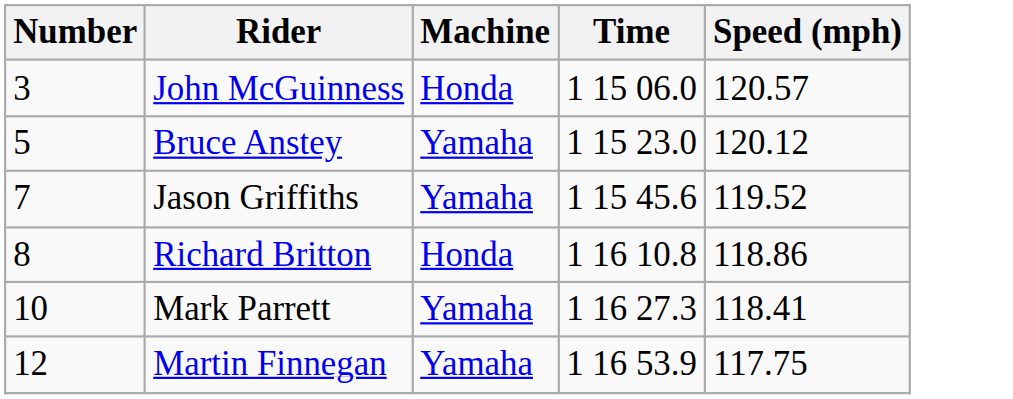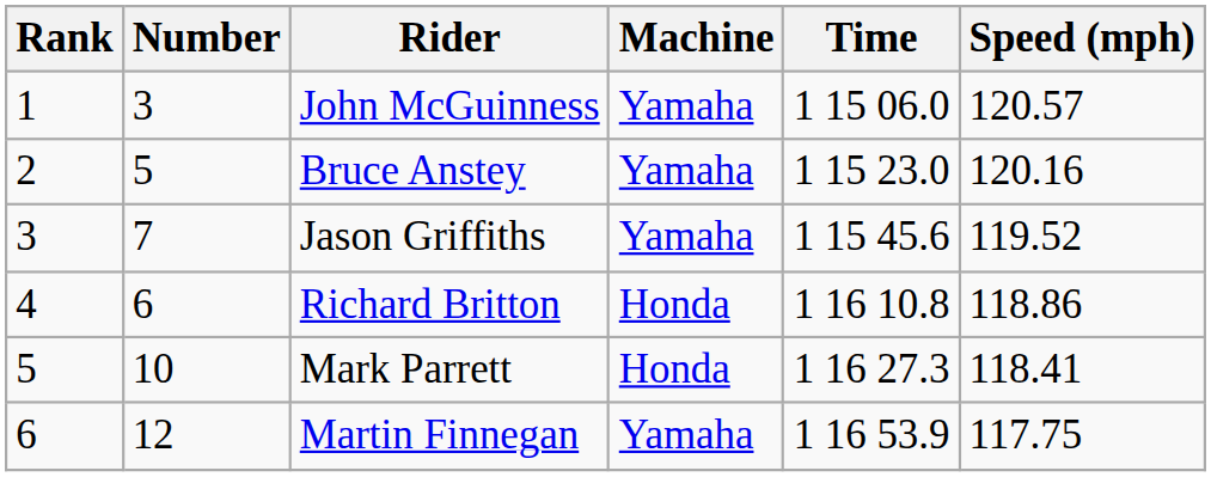+ column: Rank | 1 | 2 | 3 | 4 | 5 | 6
John McGuinness | Machine: Honda -> Yamaha
Bruce Anstey | Speed (mph): 120.12 -> 120.16
Richard Britton | Number: 8 -> 6
Mark Parrett | Machine: Yamaha -> Honda
